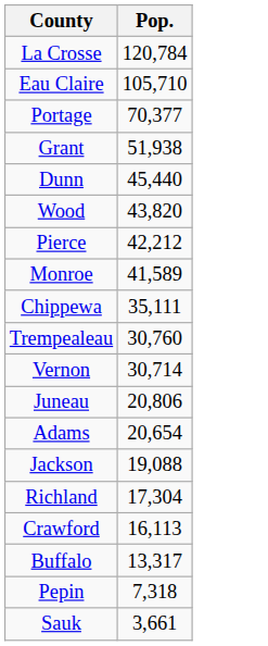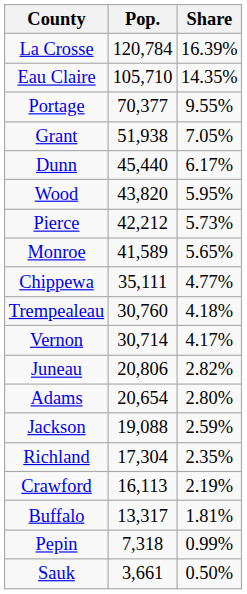+ column: Share | 16.39% | 14.35% | 9.55% | 7.05% | 6.17% | 5.95% | 5.73% | 5.65% | 4.77% | 4.18% | 4.17% | 2.82% | 2.80% | 2.59% | 2.35% | 2.19% | 1.81% | 0.99% | 0.50%
